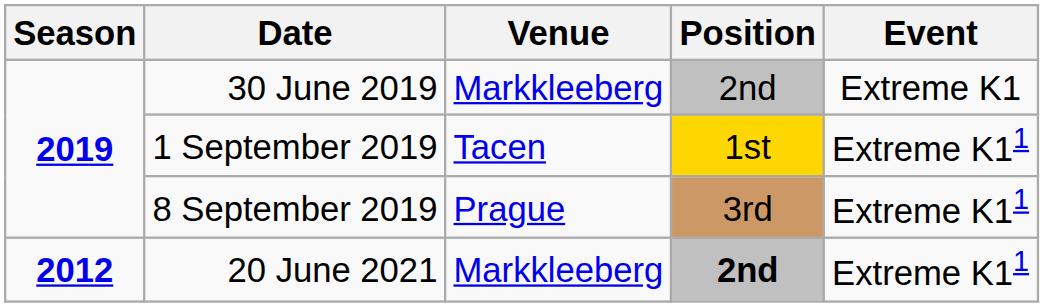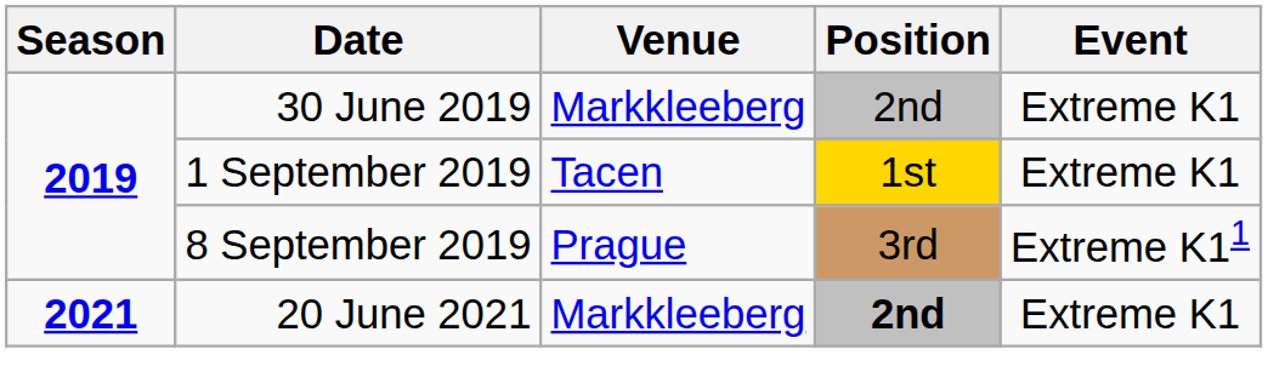1 September 2019 | Event: Extreme K11 -> Extreme K1
20 June 2021 | Season: 2012 -> 2021
20 June 2021 | Event: Extreme K11 -> Extreme K1
